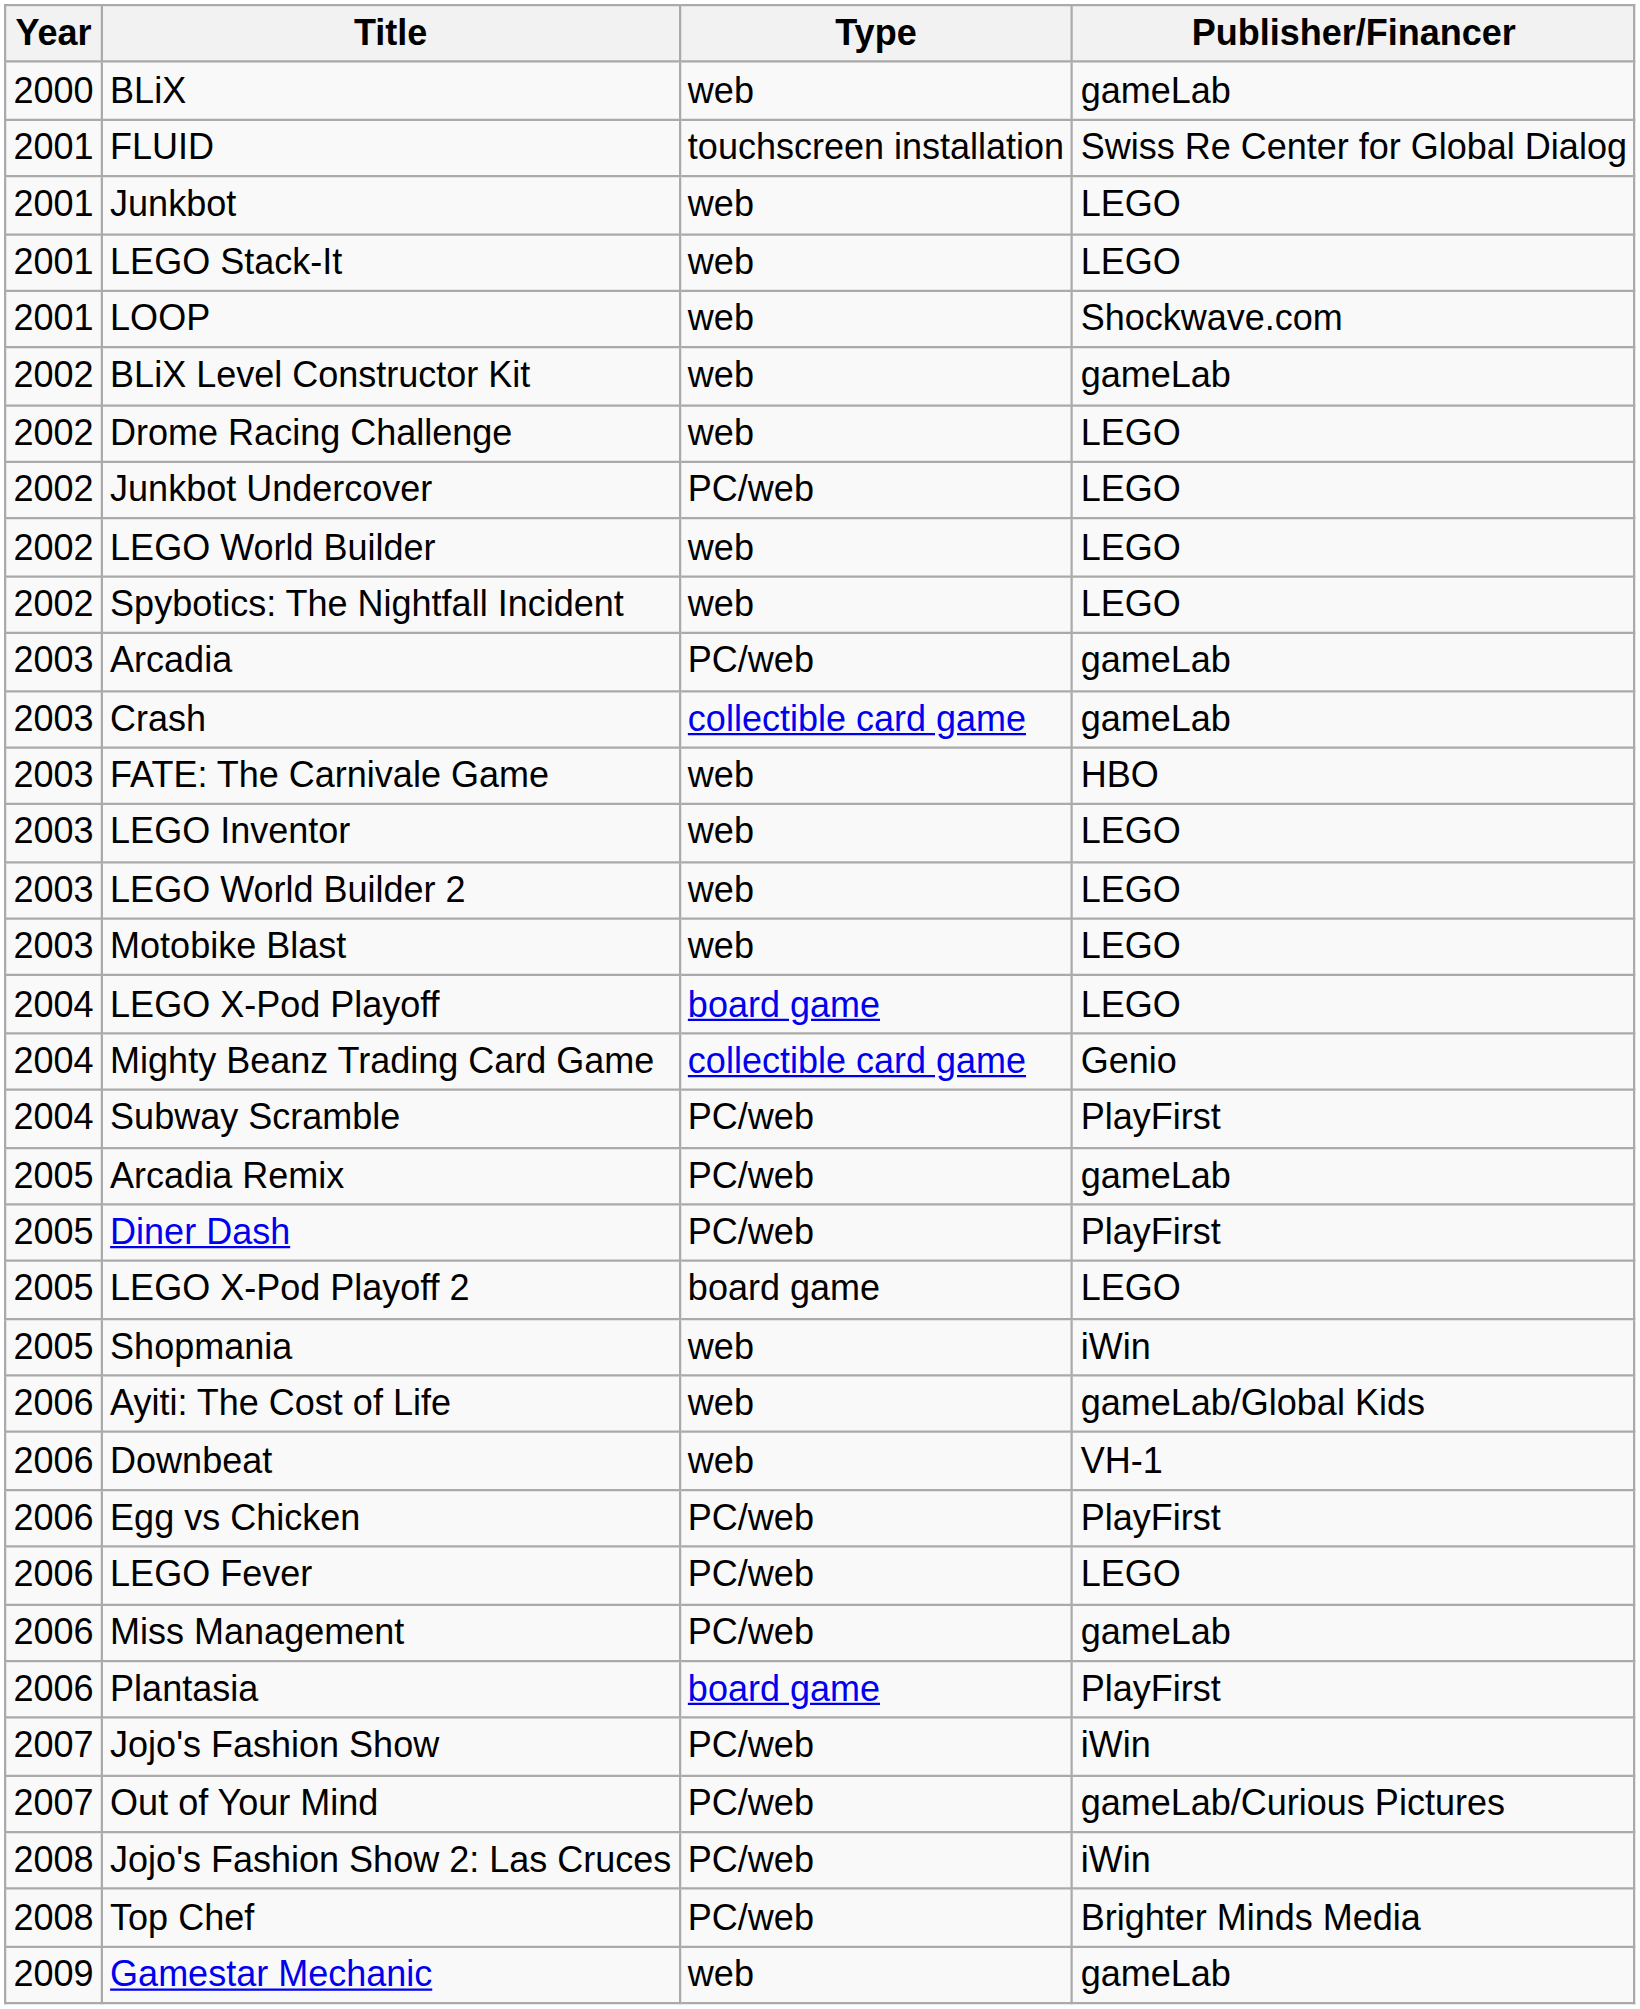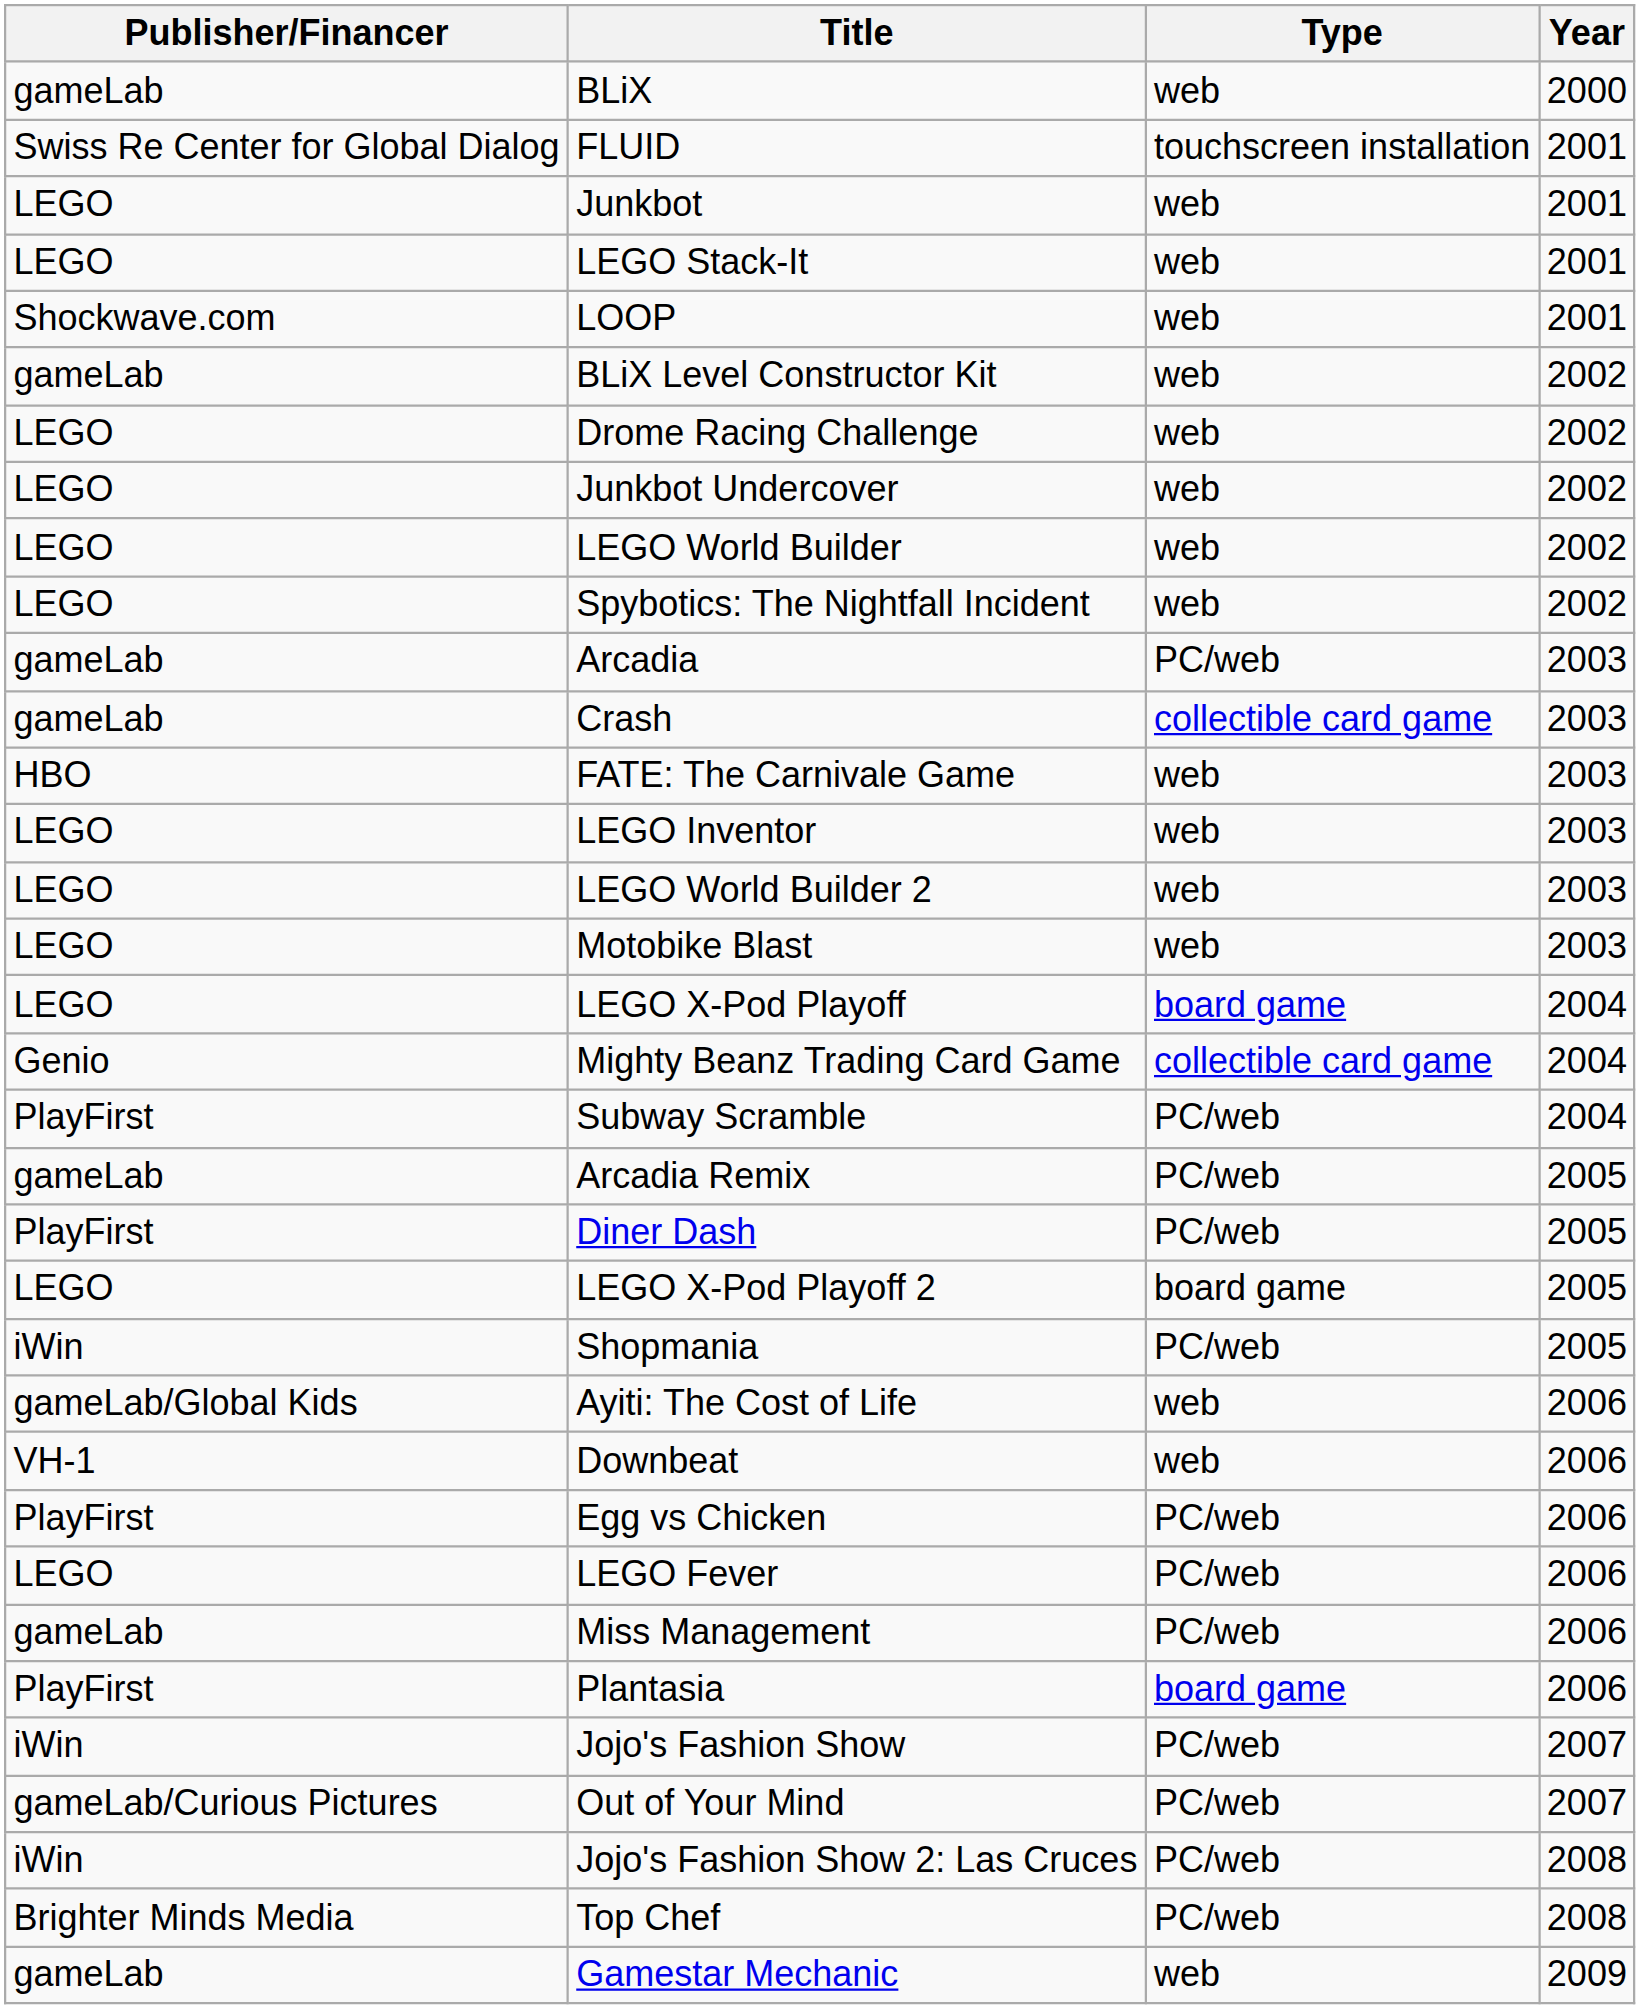columns swapped: Year <-> Publisher/Financer
Junkbot Undercover | Type: PC/web -> web
Shopmania | Type: web -> PC/web
